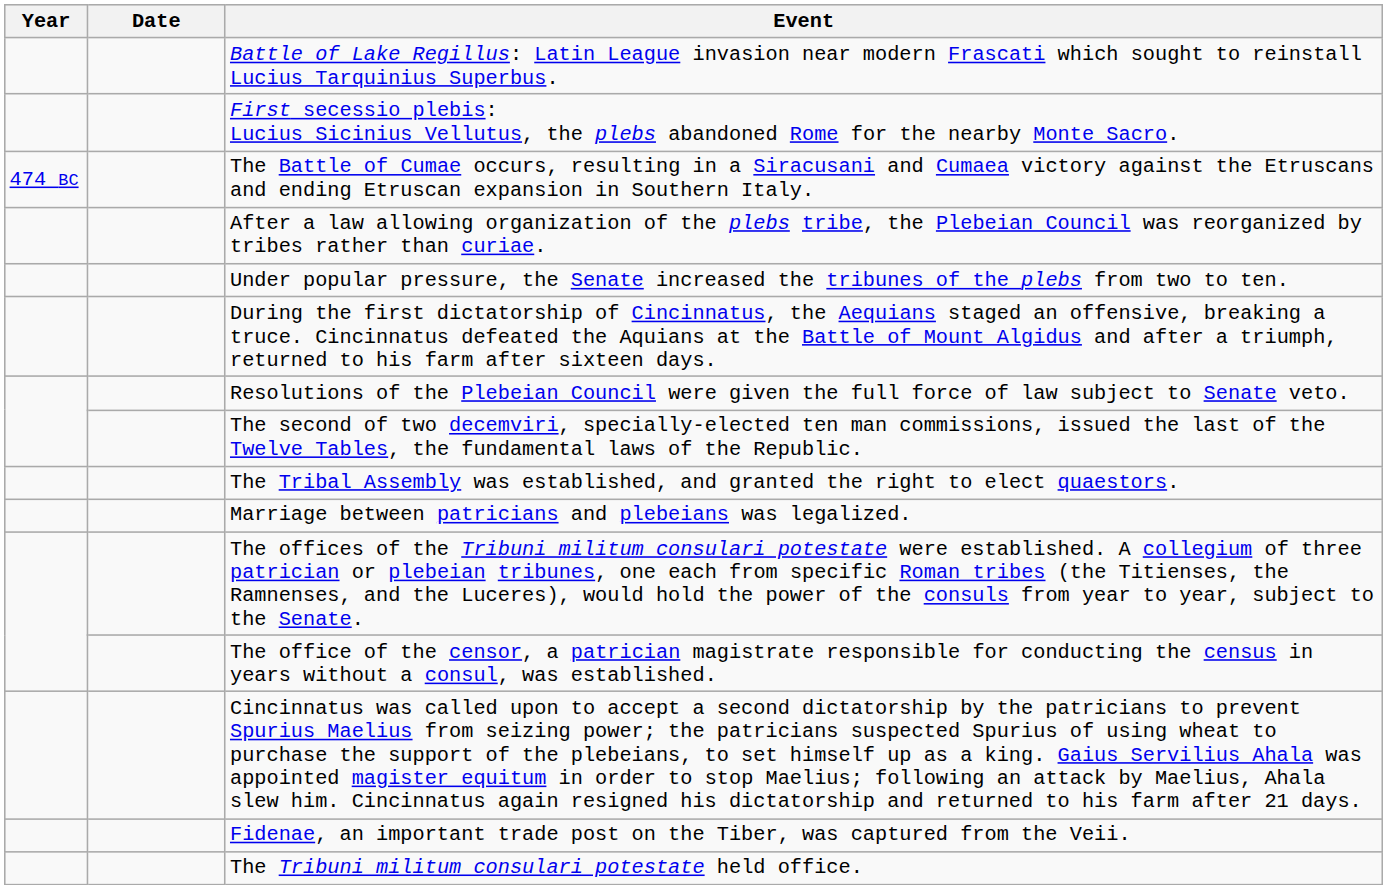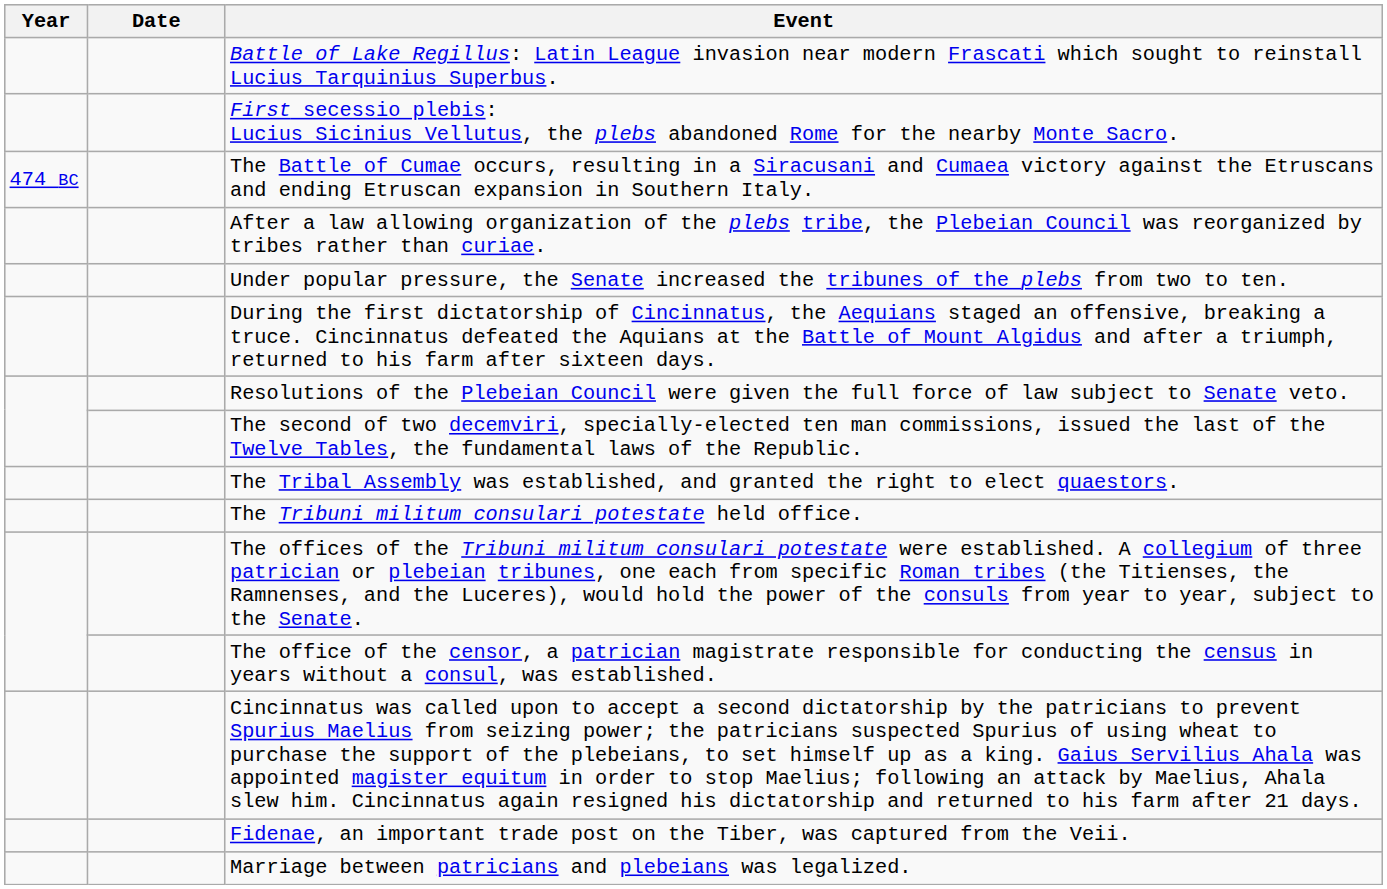rows swapped: Marriage between patricians and plebeians was legalized. <-> The Tribuni militum consulari potestate held office.
